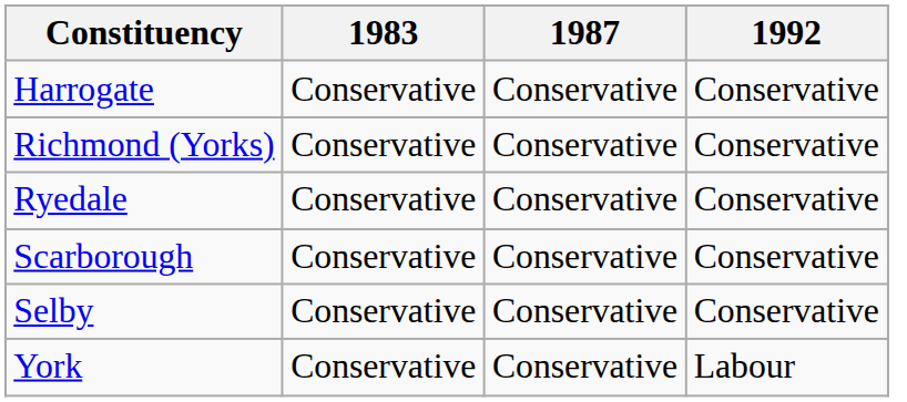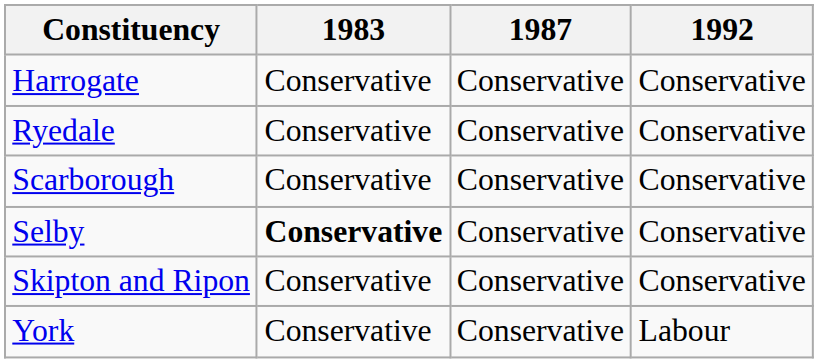- row: Richmond (Yorks) | Conservative | Conservative | Conservative
Selby | 1983: normal -> bold
+ row: Skipton and Ripon | Conservative | Conservative | Conservative
